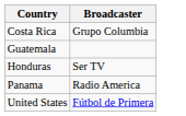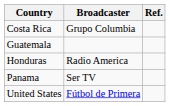+ column: Ref.
Honduras | Broadcaster: Ser TV -> Radio America
Panama | Broadcaster: Radio America -> Ser TV
